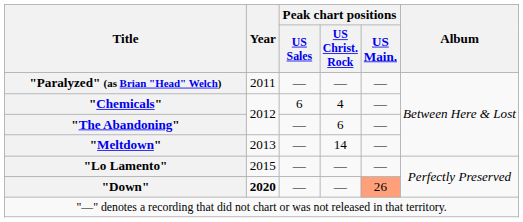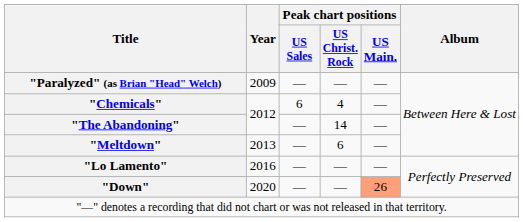"Paralyzed" (as Brian "Head" Welch) | Year: 2011 -> 2009
"The Abandoning" | Peak chart positions / US Christ. Rock: 6 -> 14
"Meltdown" | Peak chart positions / US Christ. Rock: 14 -> 6
"Lo Lamento" | Year: 2015 -> 2016
"Down" | Year: bold -> normal
